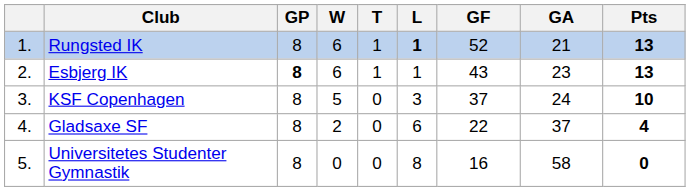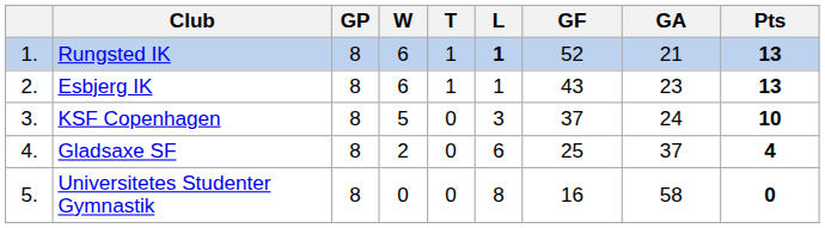Esbjerg IK | GP: bold -> normal
Gladsaxe SF | GF: 22 -> 25
